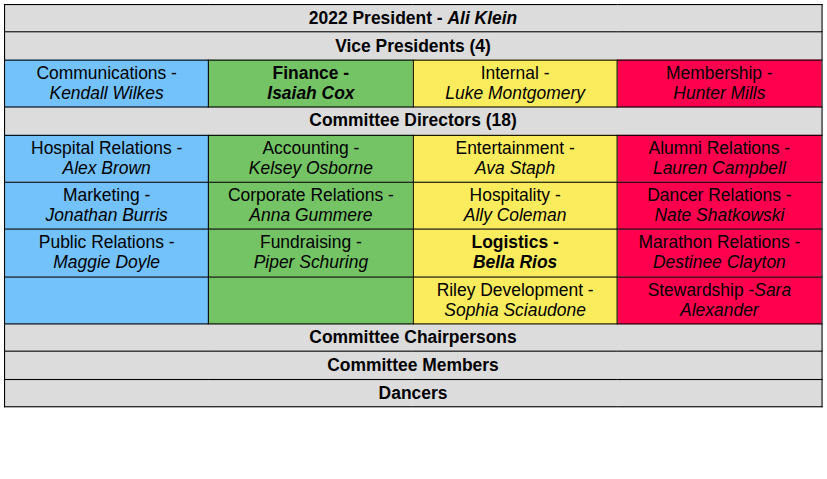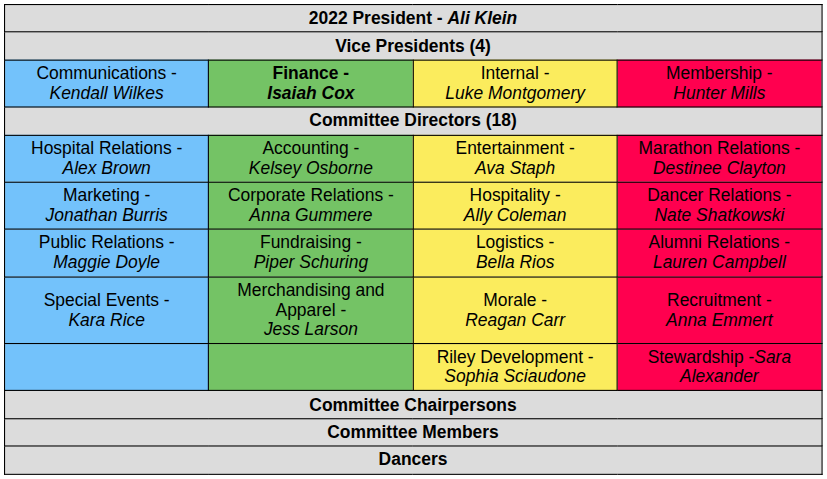Hospital Relations - Alex Brown | column 4: Alumni Relations - Lauren Campbell -> Marathon Relations - Destinee Clayton
Public Relations - Maggie Doyle | column 3: bold -> normal
Public Relations - Maggie Doyle | column 4: Marathon Relations - Destinee Clayton -> Alumni Relations - Lauren Campbell
+ row: Special Events - Kara Rice | Merchandising and Apparel - Jess Larson | Morale - Reagan Carr | Recruitment - Anna Emmert
